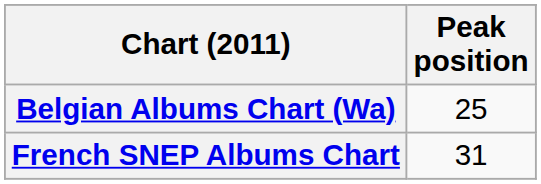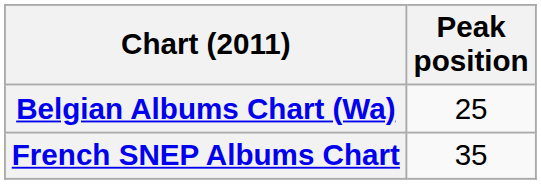French SNEP Albums Chart | Peak position: 31 -> 35
